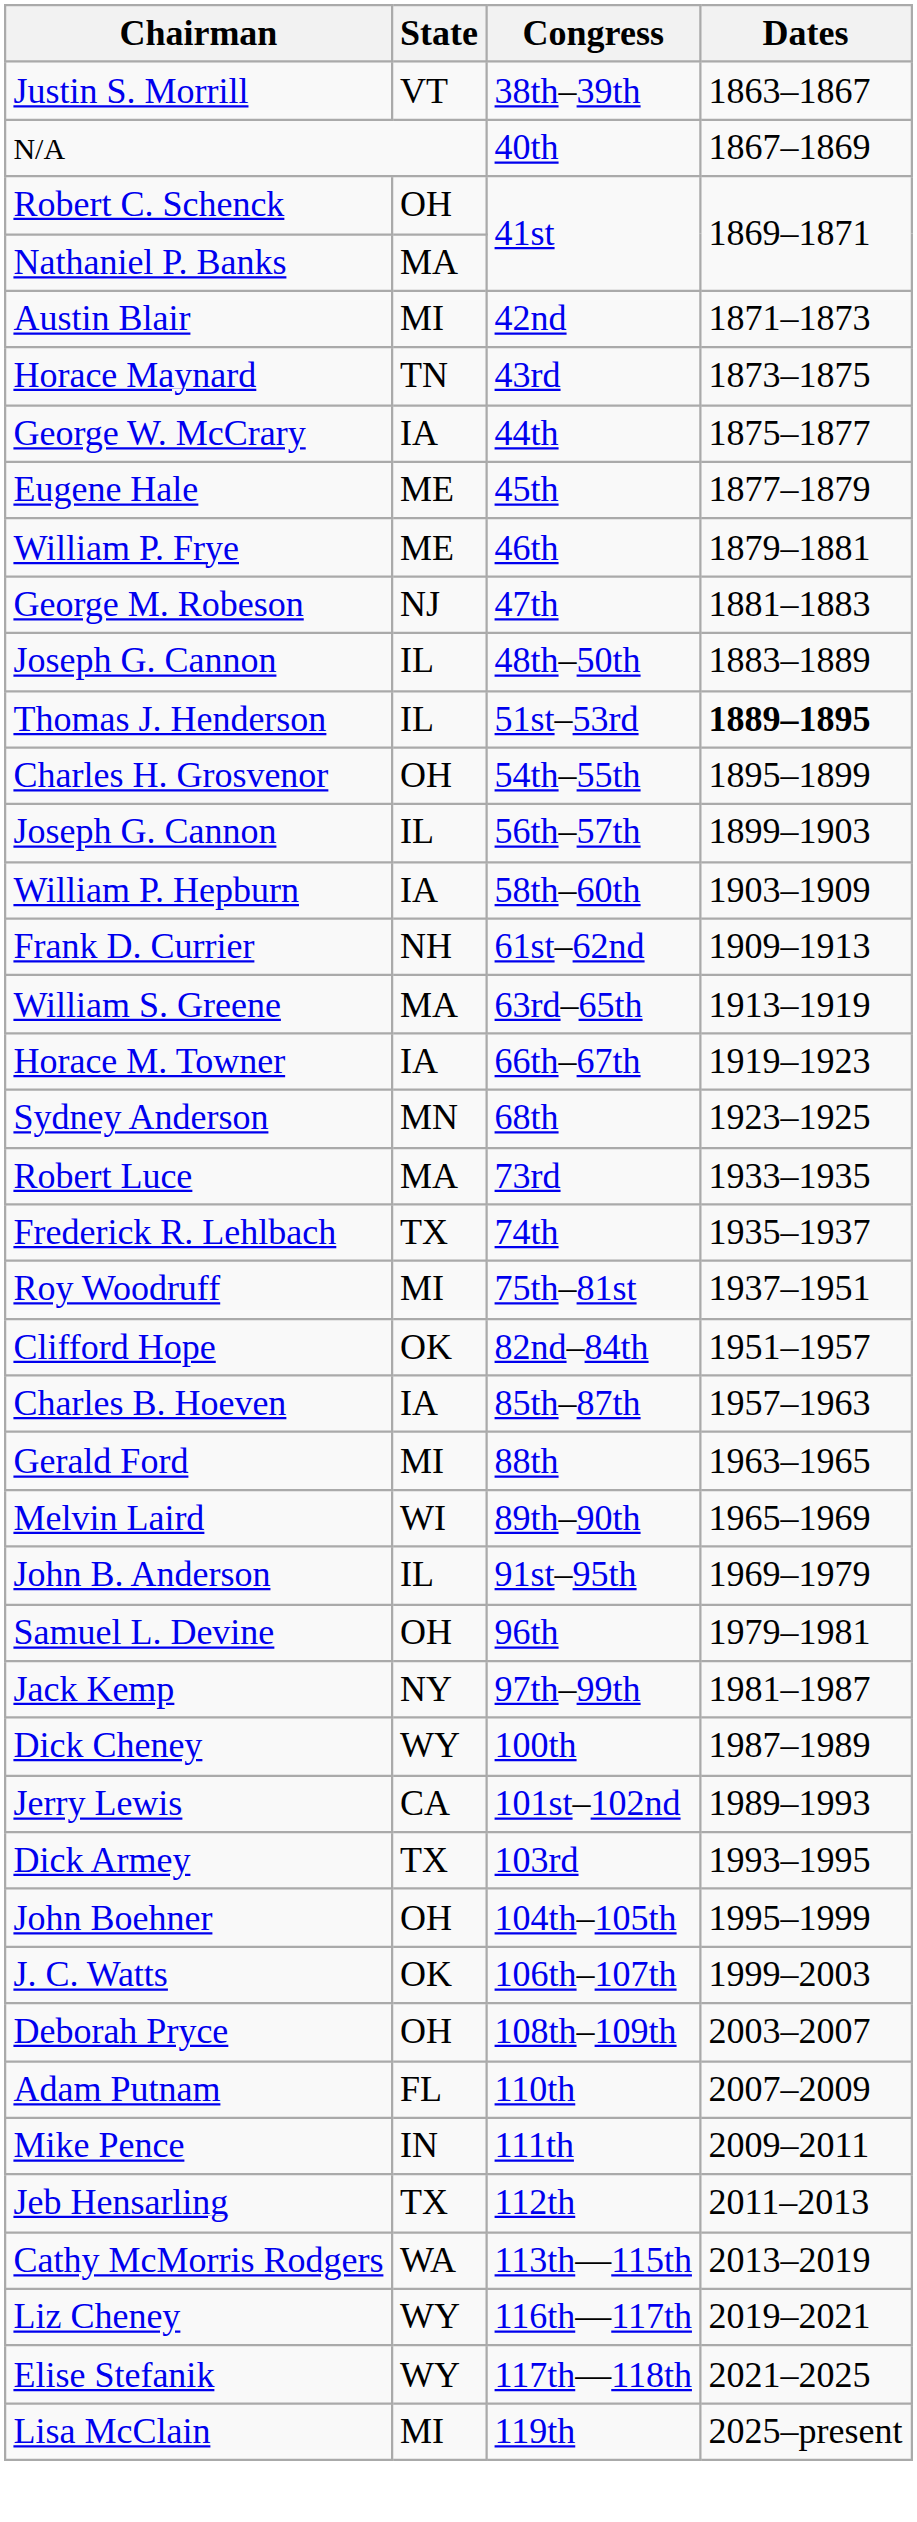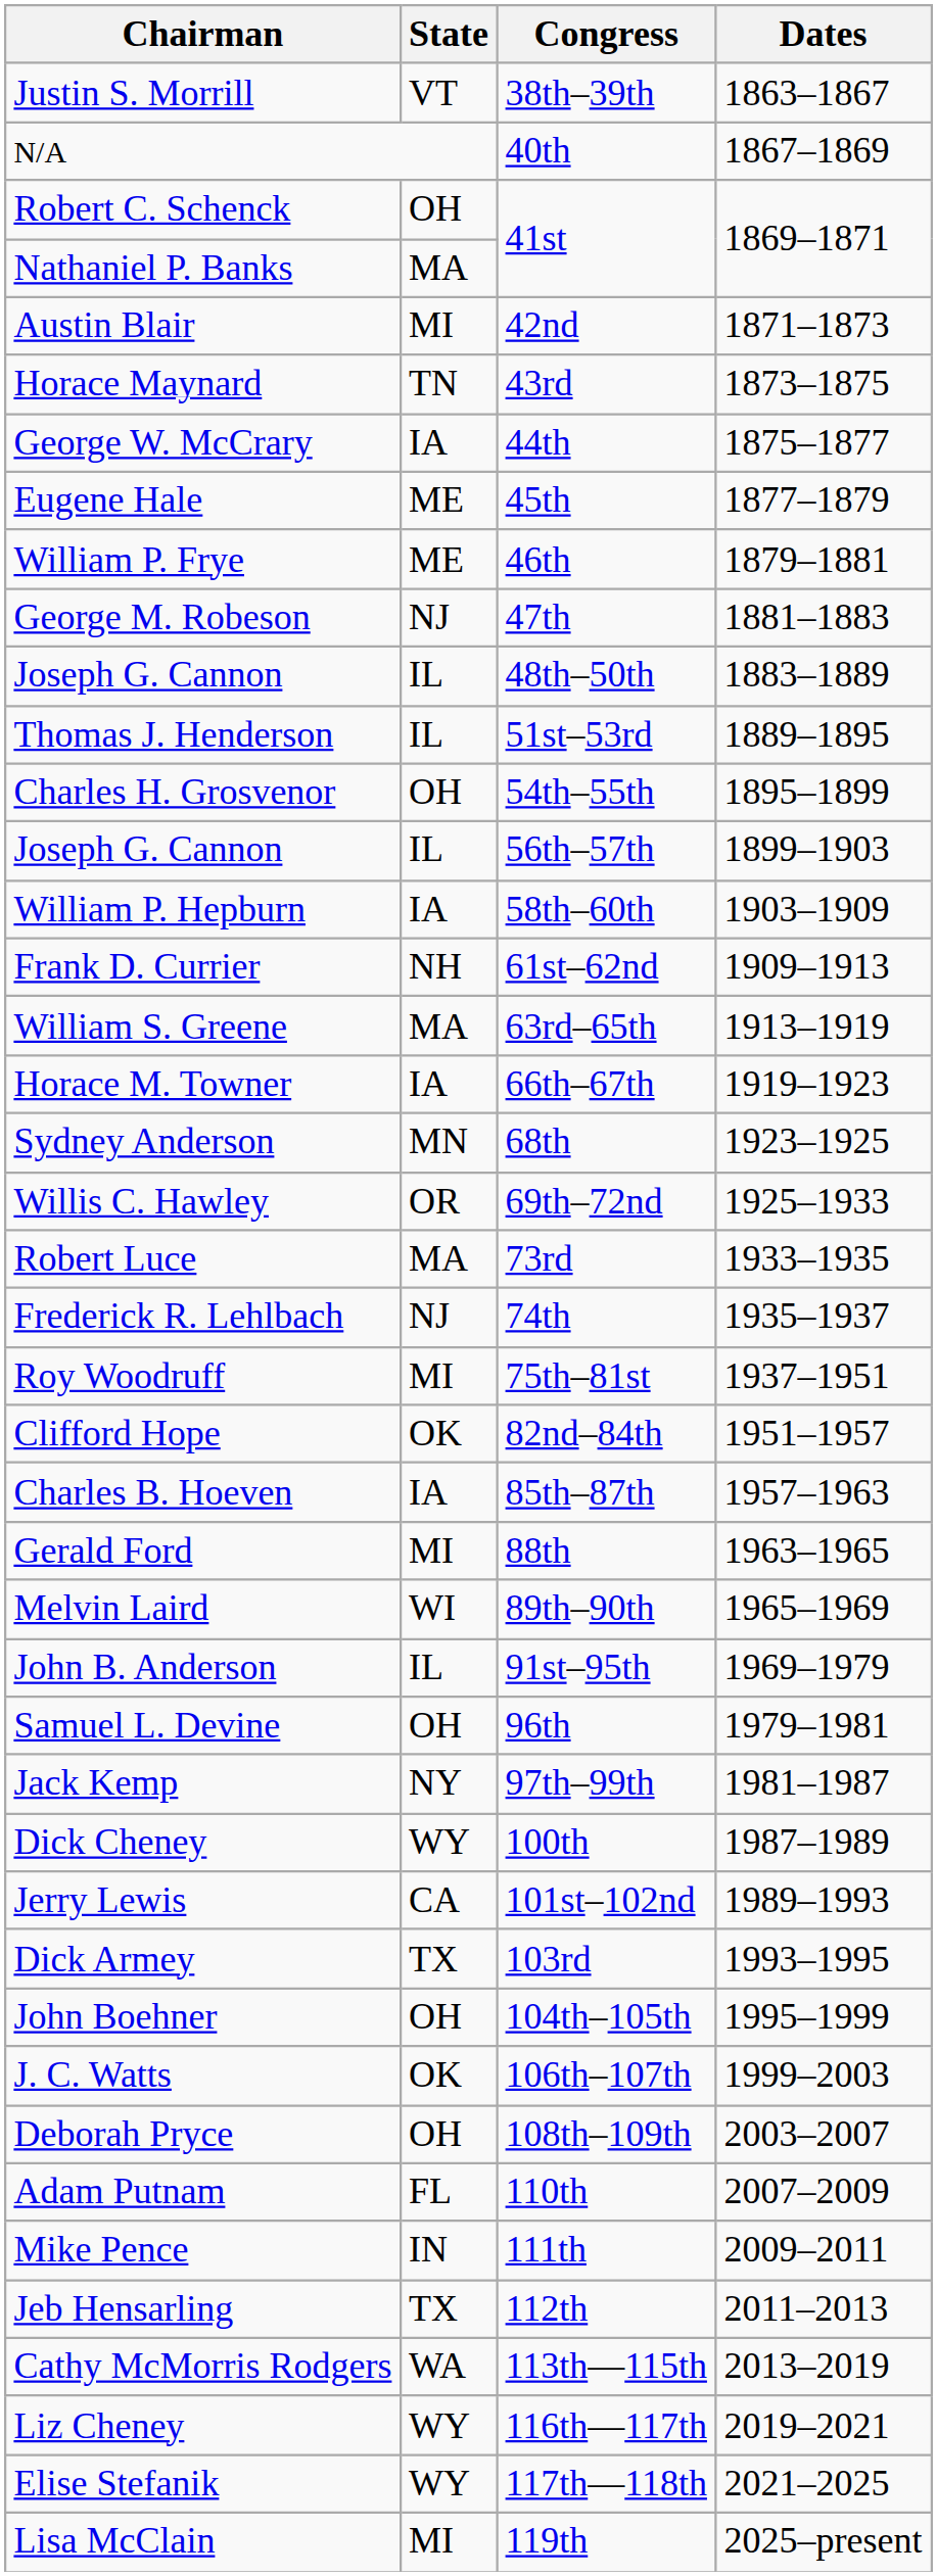Thomas J. Henderson | Dates: bold -> normal
+ row: Willis C. Hawley | OR | 69th–72nd | 1925–1933
Frederick R. Lehlbach | State: TX -> NJ
